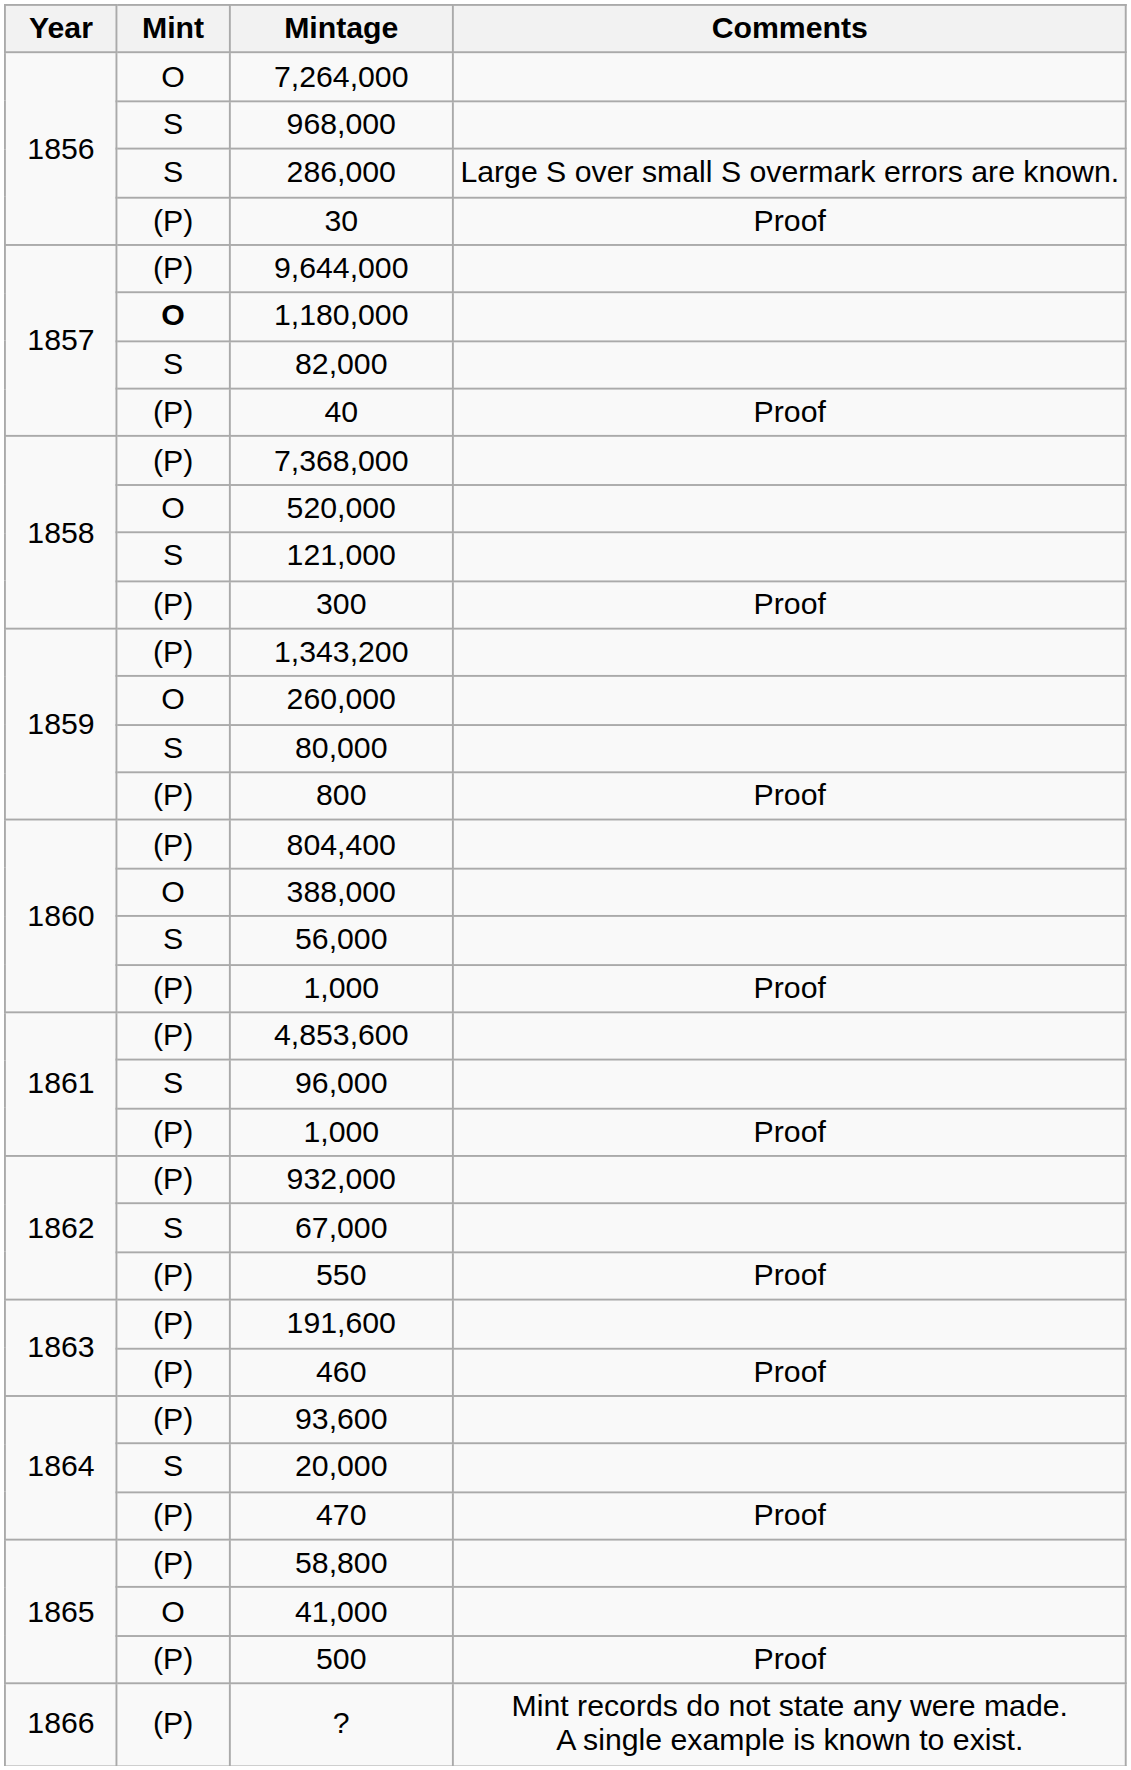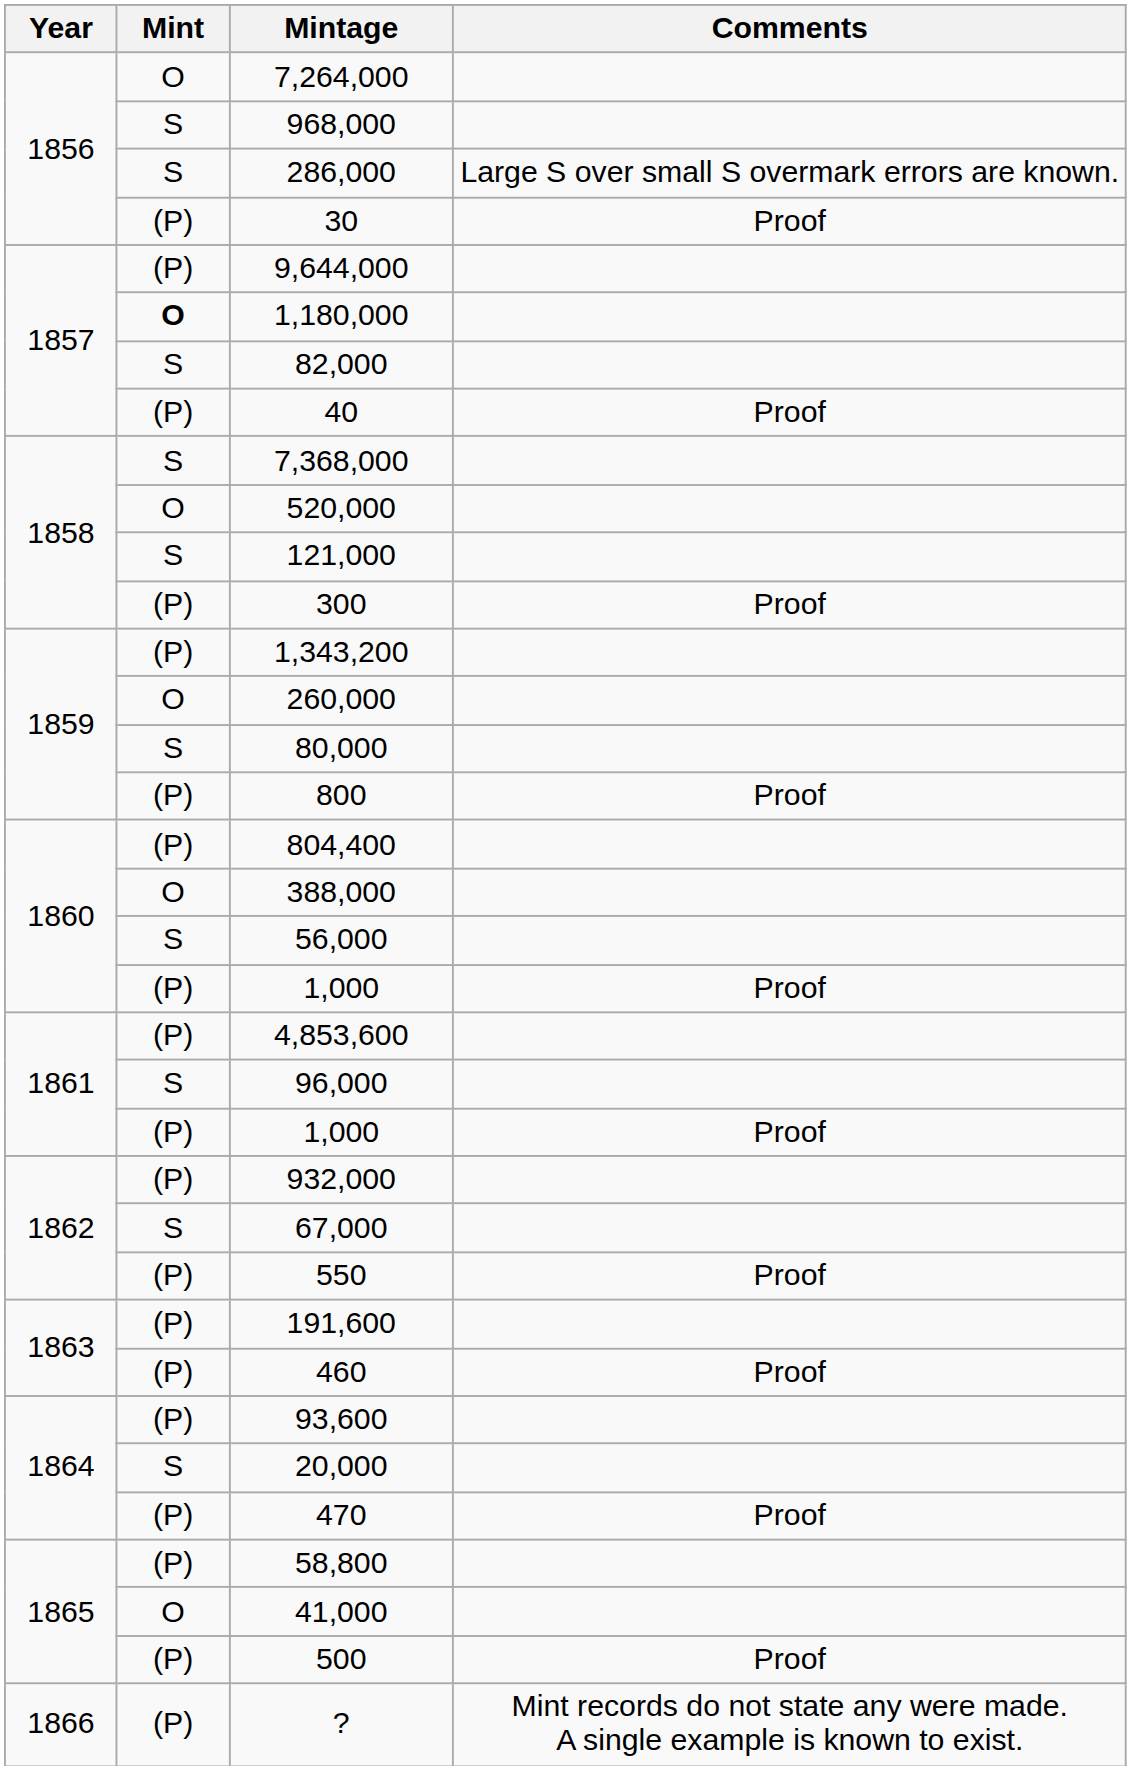7,368,000 | Mint: (P) -> S
